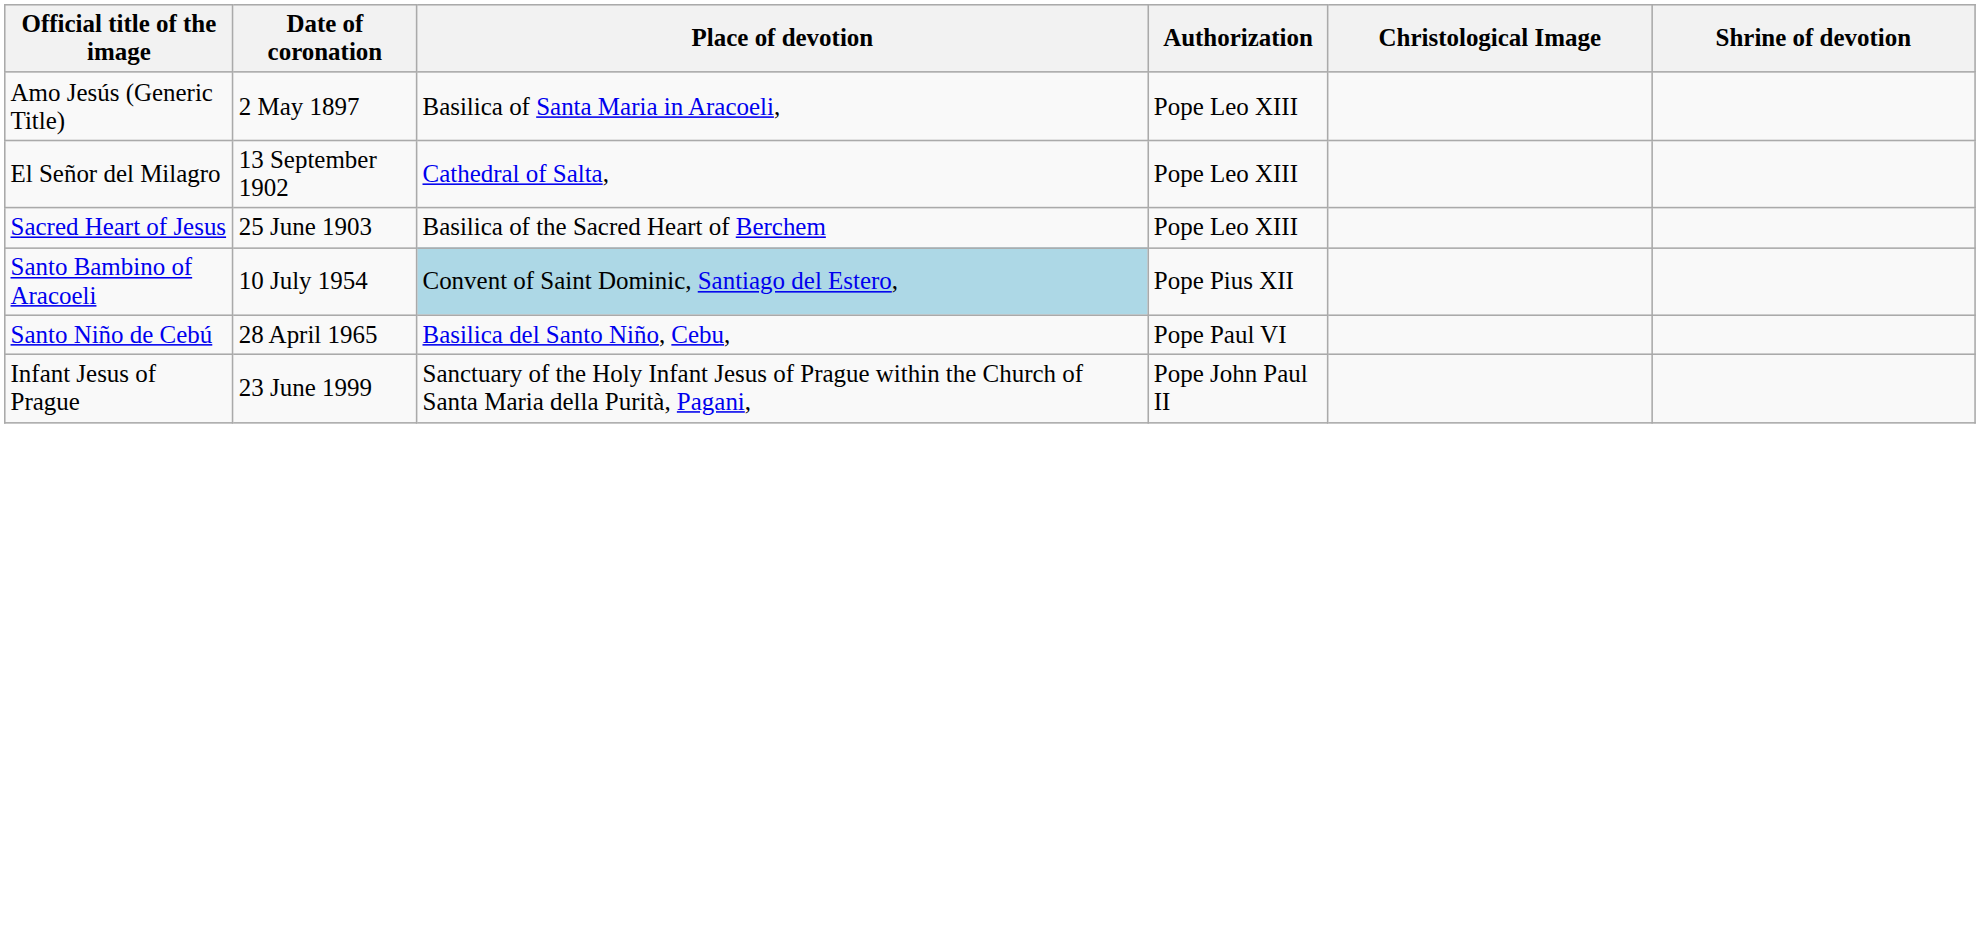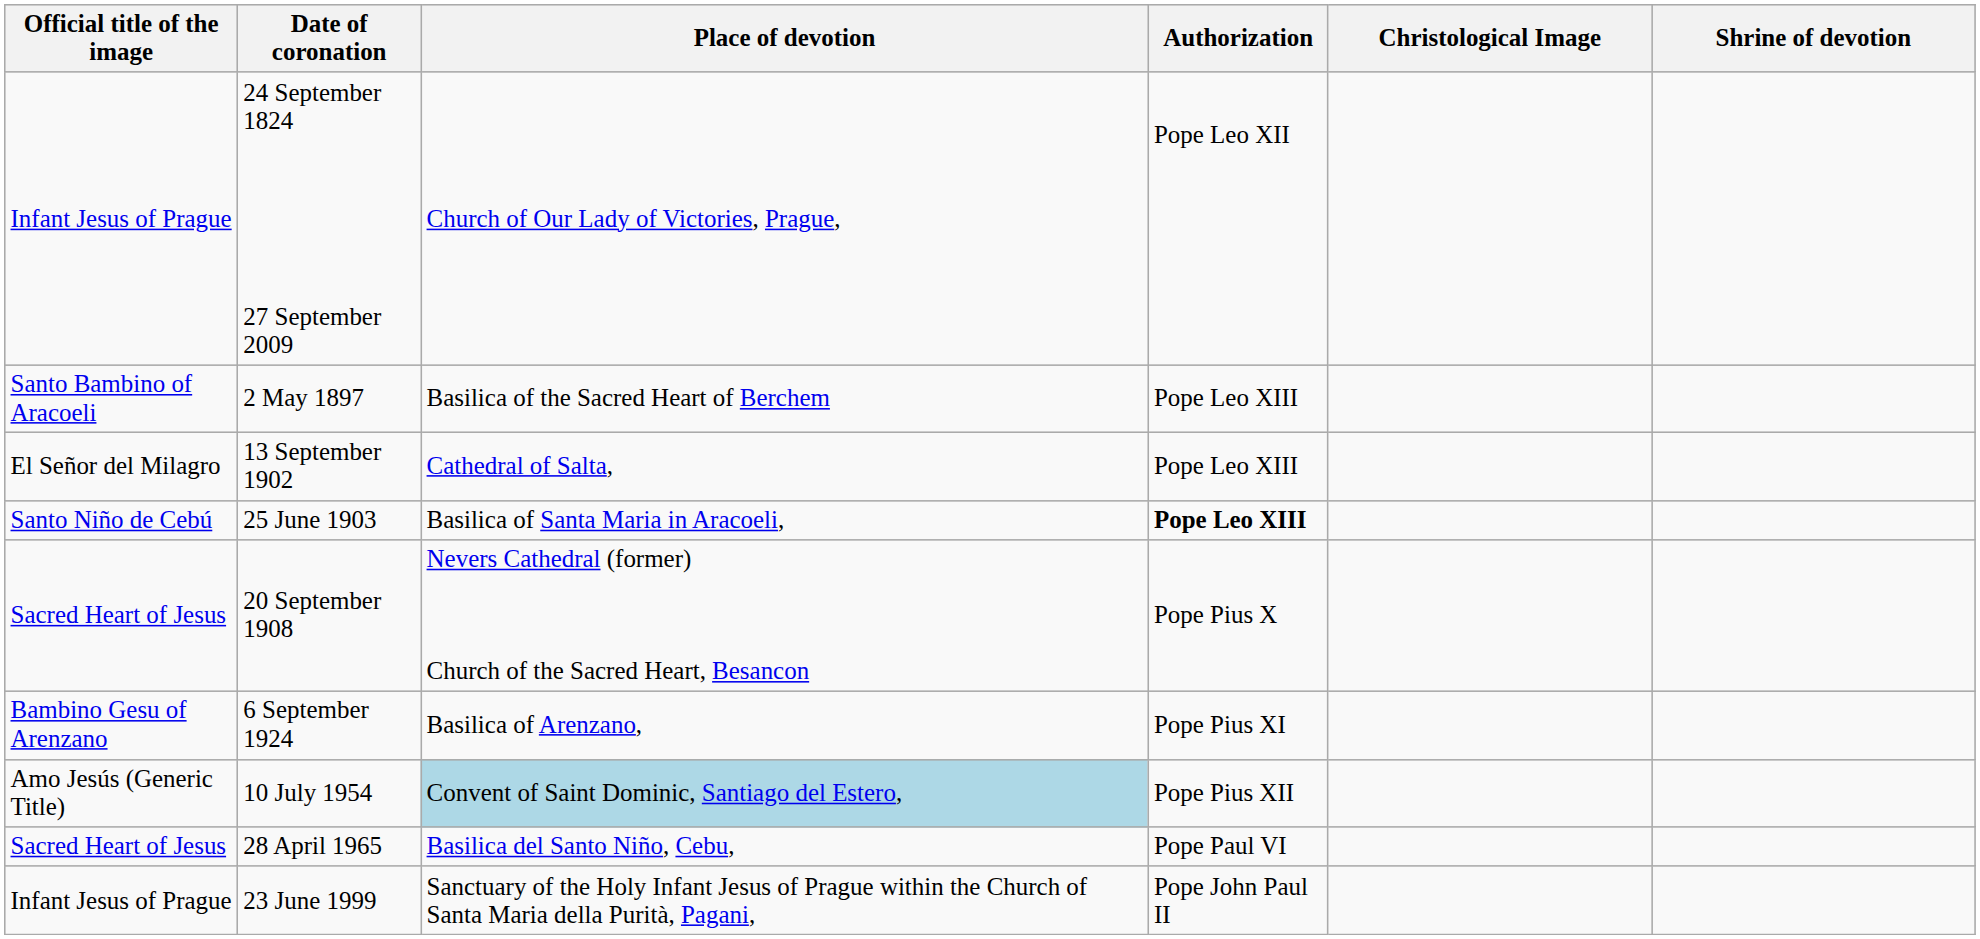+ row: Infant Jesus of Prague | 24 September 1824 27 September 2009 | Church of Our Lady of Victories, Prague, | Pope Leo XII
2 May 1897 | Official title of the image: Amo Jesús (Generic Title) -> Santo Bambino of Aracoeli
2 May 1897 | Place of devotion: Basilica of Santa Maria in Aracoeli, -> Basilica of the Sacred Heart of Berchem
25 June 1903 | Official title of the image: Sacred Heart of Jesus -> Santo Niño de Cebú
25 June 1903 | Place of devotion: Basilica of the Sacred Heart of Berchem -> Basilica of Santa Maria in Aracoeli,
25 June 1903 | Authorization: normal -> bold
+ row: Sacred Heart of Jesus | 20 September 1908 | Nevers Cathedral (former) Church of the Sacred Heart, Besancon | Pope Pius X
+ row: Bambino Gesu of Arenzano | 6 September 1924 | Basilica of Arenzano, | Pope Pius XI
10 July 1954 | Official title of the image: Santo Bambino of Aracoeli -> Amo Jesús (Generic Title)
28 April 1965 | Official title of the image: Santo Niño de Cebú -> Sacred Heart of Jesus
